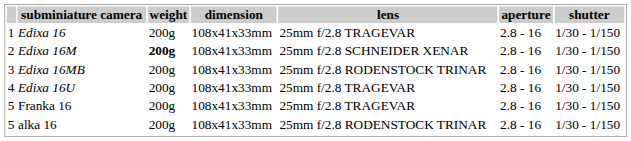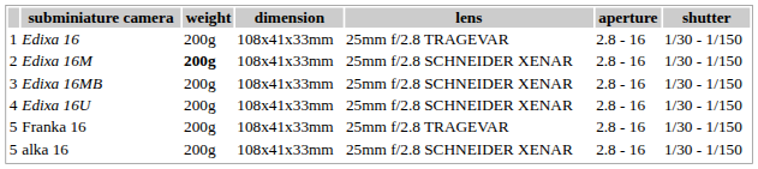Edixa 16MB | lens: 25mm f/2.8 RODENSTOCK TRINAR -> 25mm f/2.8 SCHNEIDER XENAR
Edixa 16U | lens: 25mm f/2.8 TRAGEVAR -> 25mm f/2.8 SCHNEIDER XENAR
alka 16 | lens: 25mm f/2.8 RODENSTOCK TRINAR -> 25mm f/2.8 SCHNEIDER XENAR
